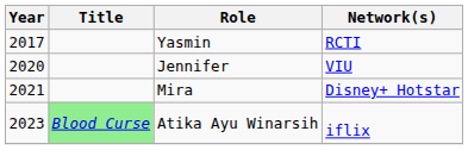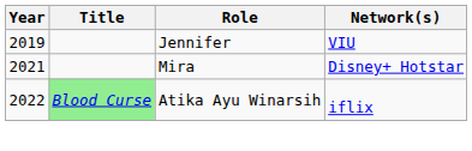- row: 2017 | Yasmin | RCTI
Jennifer | Year: 2020 -> 2019
Atika Ayu Winarsih | Year: 2023 -> 2022
